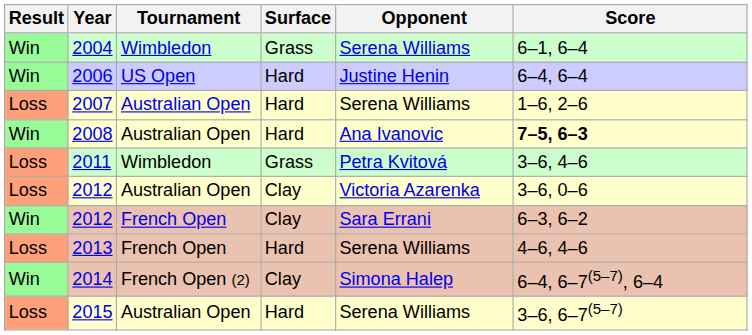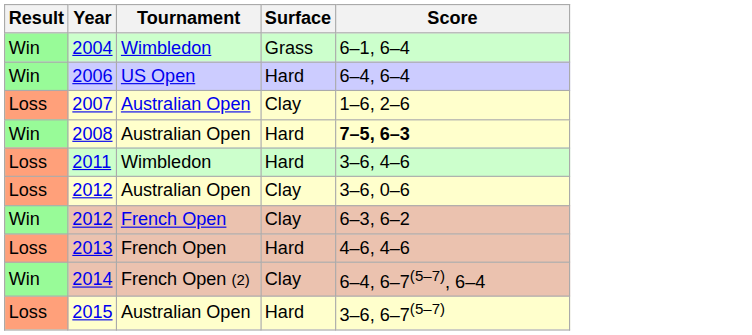- column: Opponent | Serena Williams | Justine Henin | Serena Williams | Ana Ivanovic | Petra Kvitová | Victoria Azarenka | Sara Errani | Serena Williams | Simona Halep | Serena Williams
2007 | Surface: Hard -> Clay
2011 | Surface: Grass -> Hard
